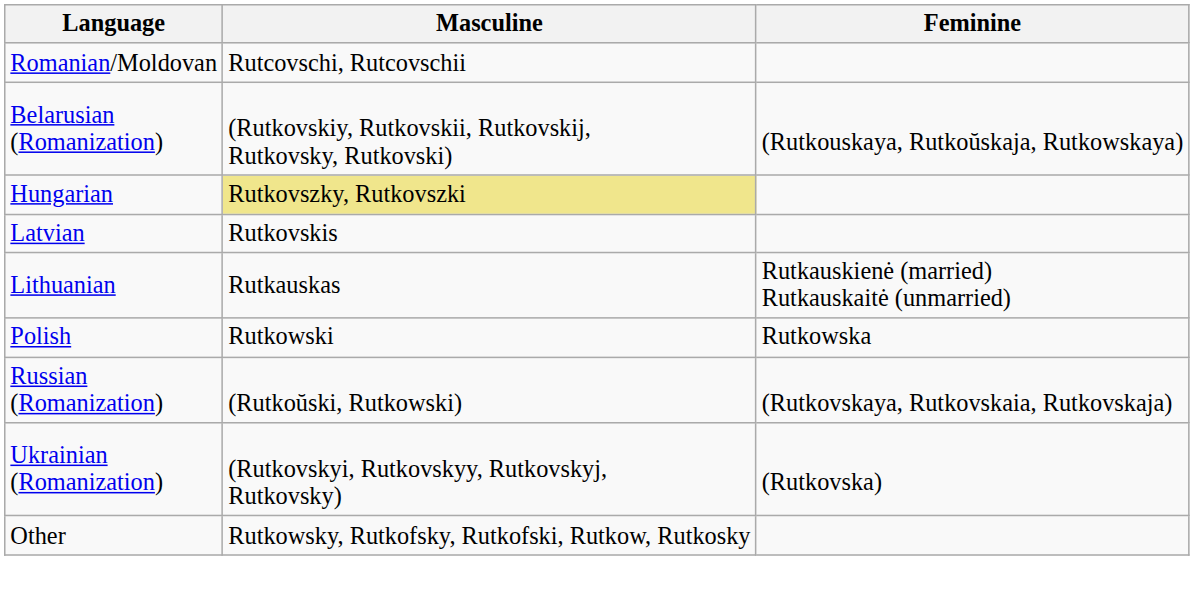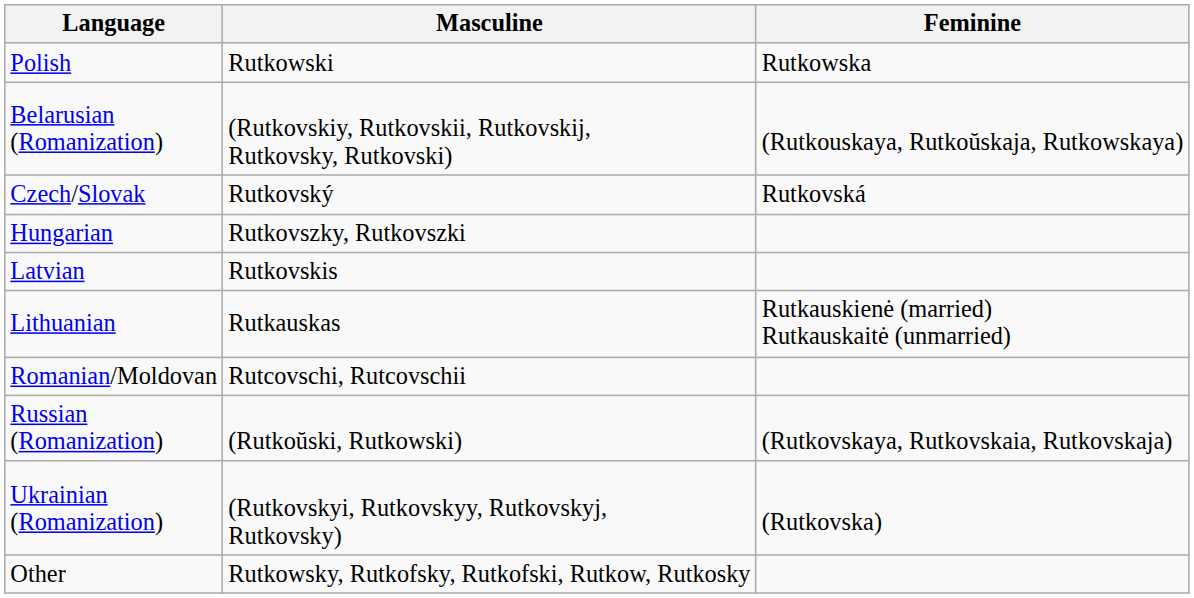rows swapped: Polish <-> Romanian/Moldovan
+ row: Czech/Slovak | Rutkovský | Rutkovská
Hungarian | Masculine: khaki background -> no background
